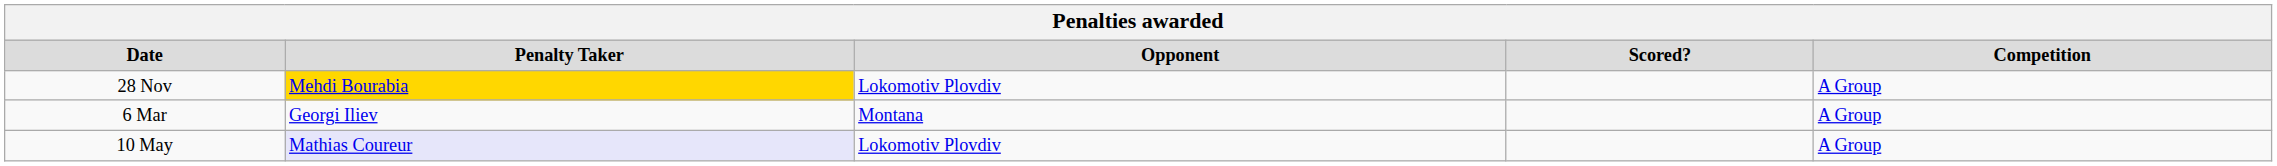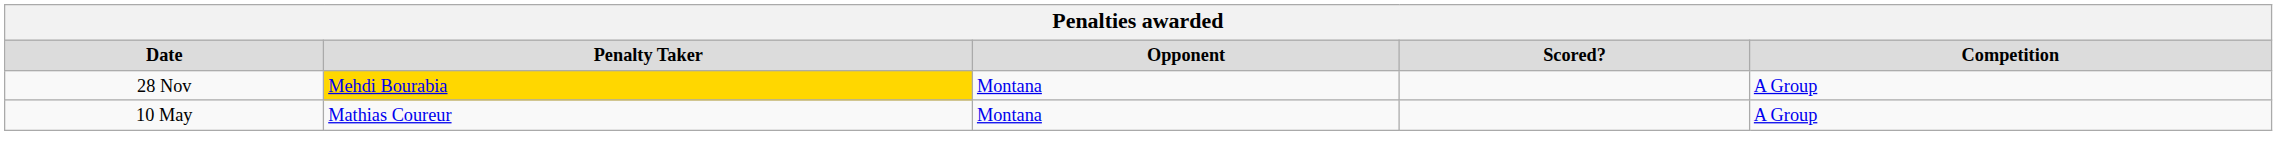28 Nov | Opponent: Lokomotiv Plovdiv -> Montana
- row: 6 Mar | Georgi Iliev | Montana | A Group
10 May | Penalty Taker: lavender background -> no background
10 May | Opponent: Lokomotiv Plovdiv -> Montana
